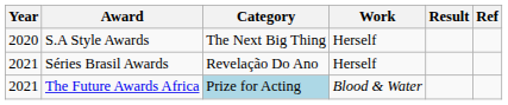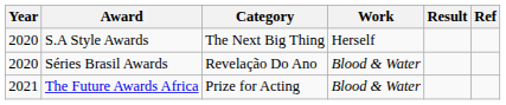Séries Brasil Awards | Year: 2021 -> 2020
Séries Brasil Awards | Work: Herself -> Blood & Water
The Future Awards Africa | Category: lightblue background -> no background
